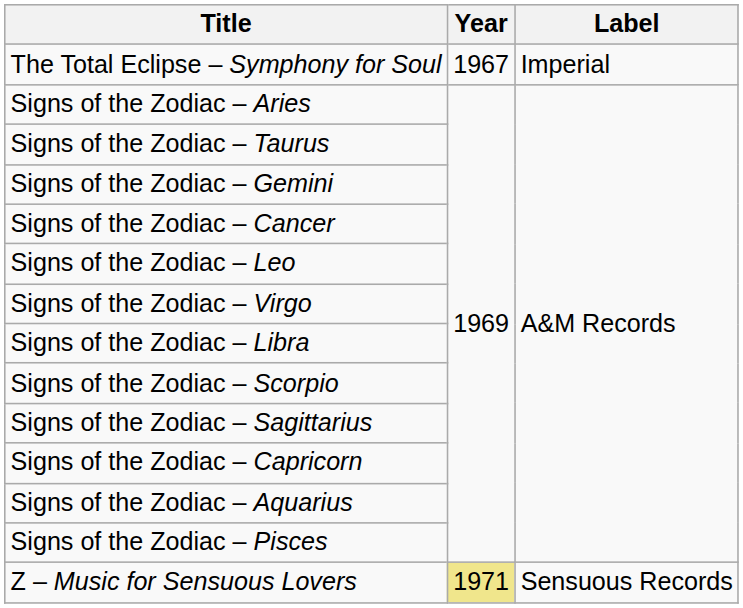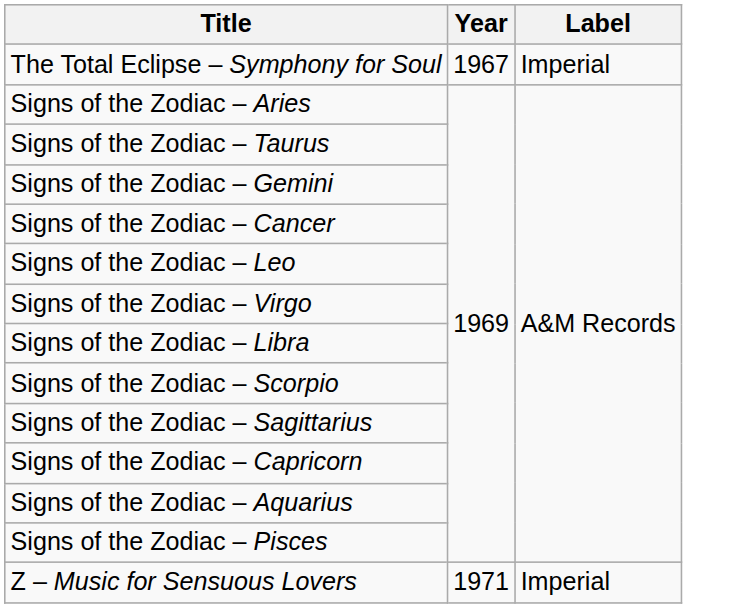Z – Music for Sensuous Lovers | Year: khaki background -> no background
Z – Music for Sensuous Lovers | Label: Sensuous Records -> Imperial
